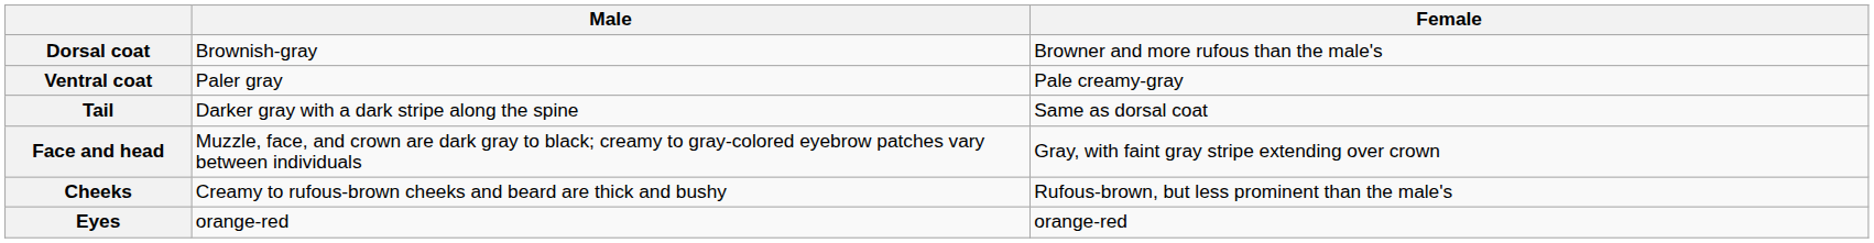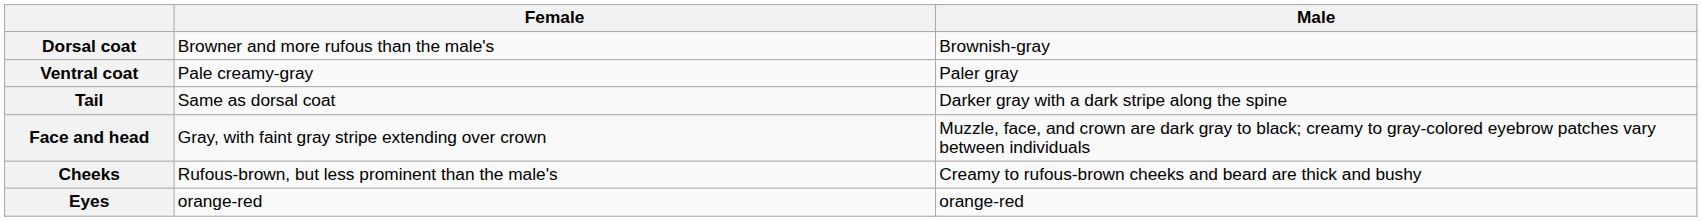columns swapped: Male <-> Female
